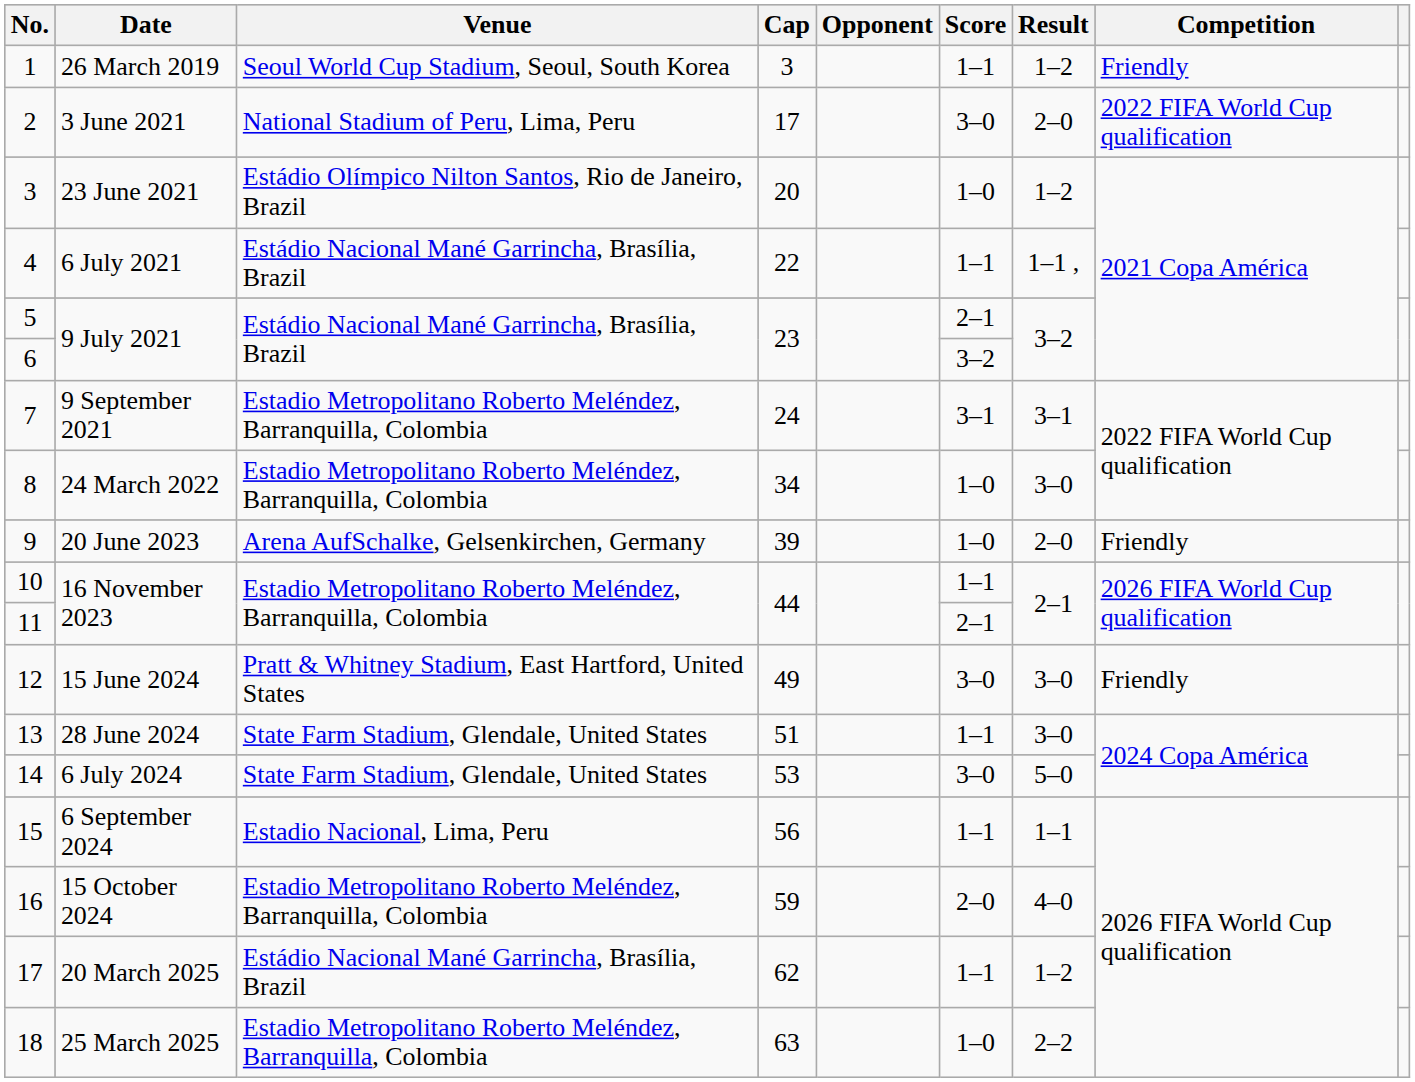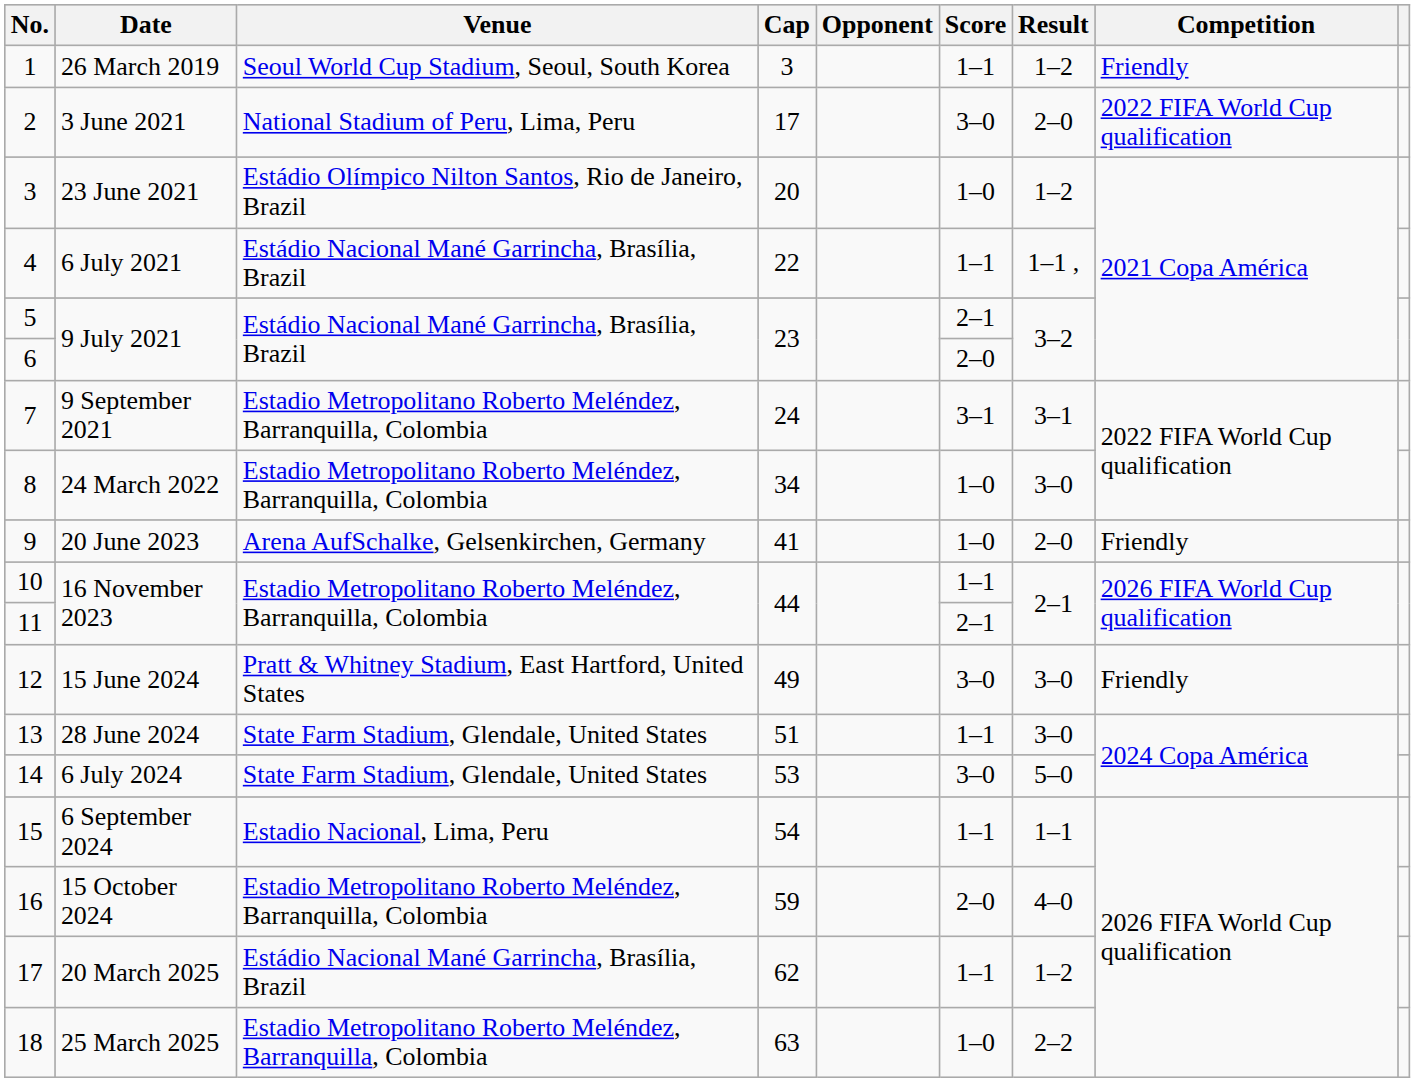6 | Score: 3–2 -> 2–0
9 | Cap: 39 -> 41
15 | Cap: 56 -> 54
